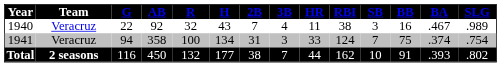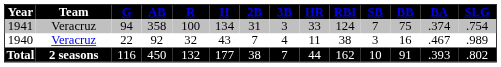rows swapped: 1940 <-> 1941
